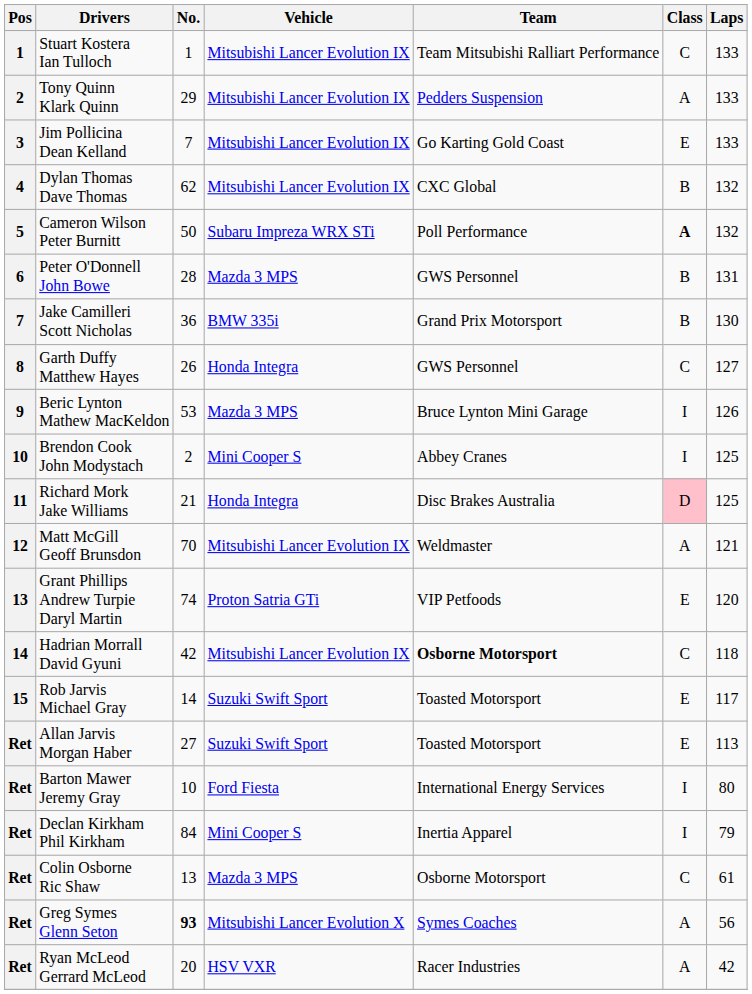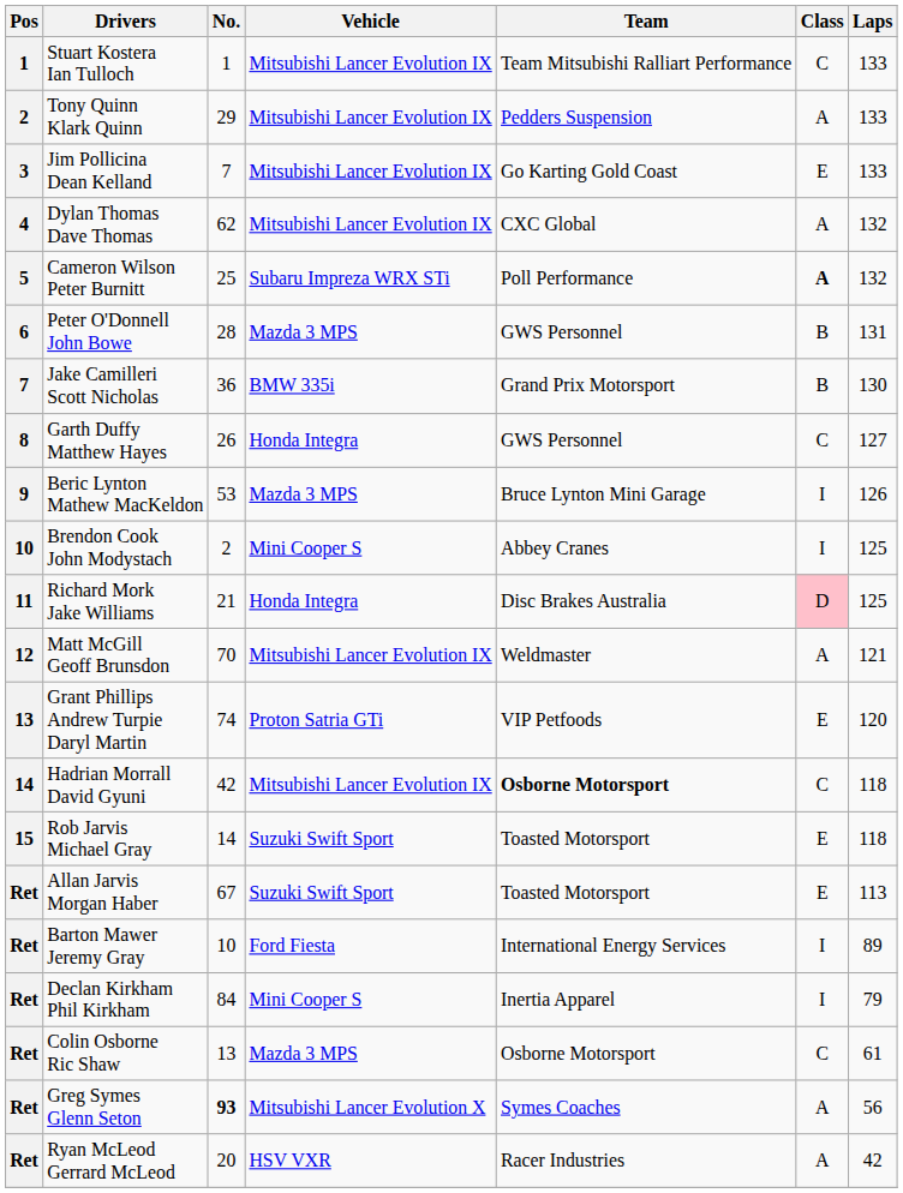Dylan Thomas Dave Thomas | Class: B -> A
Cameron Wilson Peter Burnitt | No.: 50 -> 25
Rob Jarvis Michael Gray | Laps: 117 -> 118
Allan Jarvis Morgan Haber | No.: 27 -> 67
Barton Mawer Jeremy Gray | Laps: 80 -> 89
